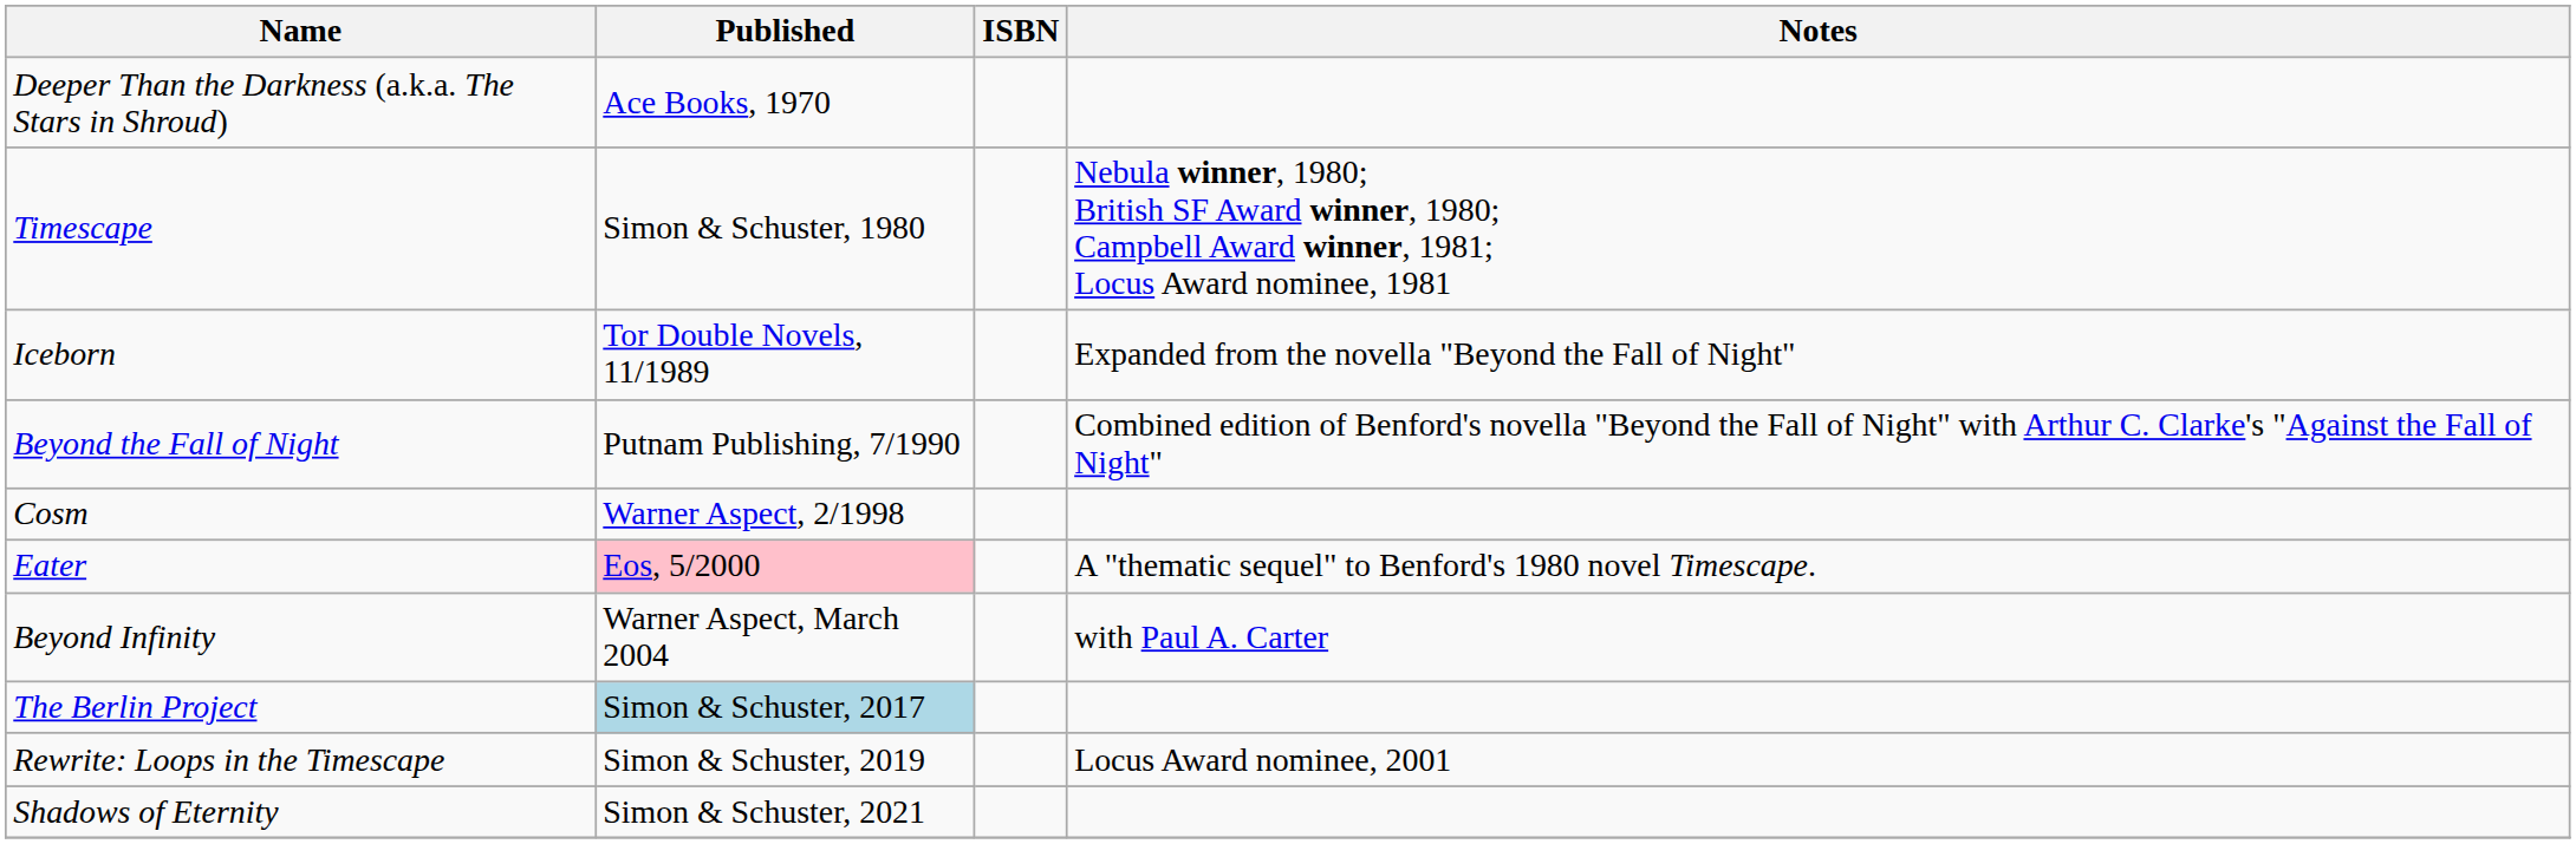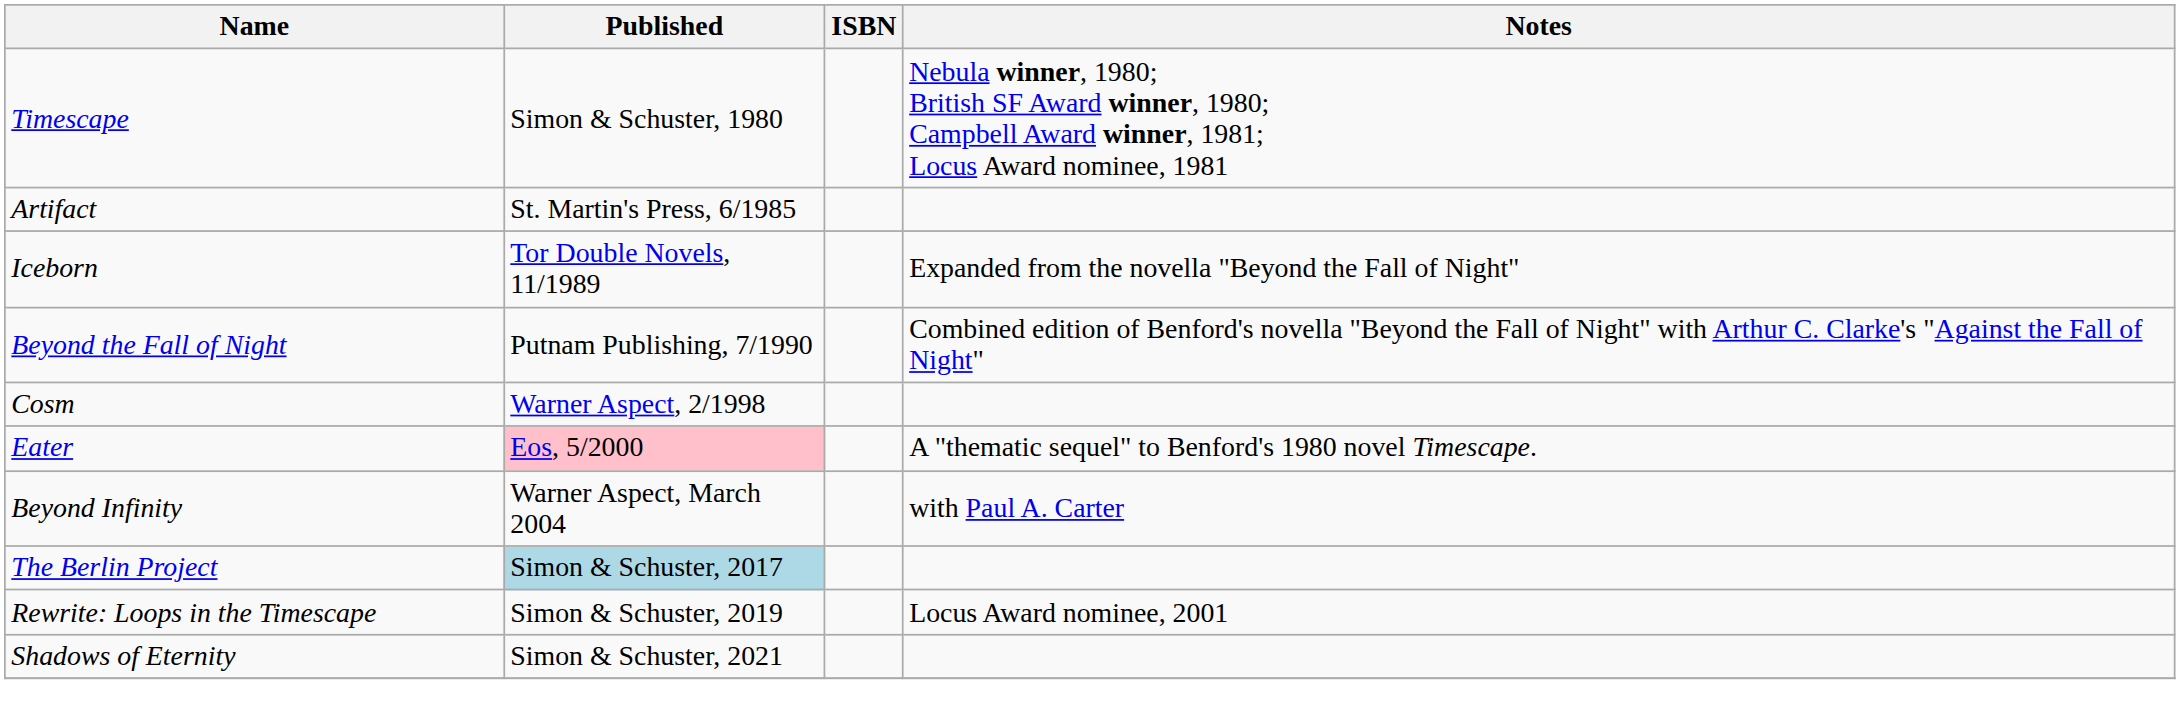- row: Deeper Than the Darkness (a.k.a. The Stars in Shroud) | Ace Books, 1970
+ row: Artifact | St. Martin's Press, 6/1985
